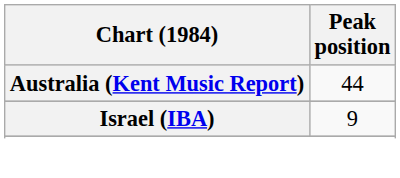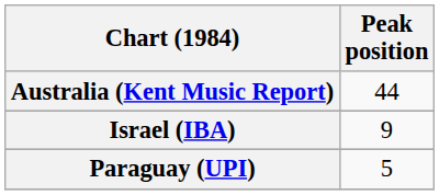+ row: Paraguay (UPI) | 5
